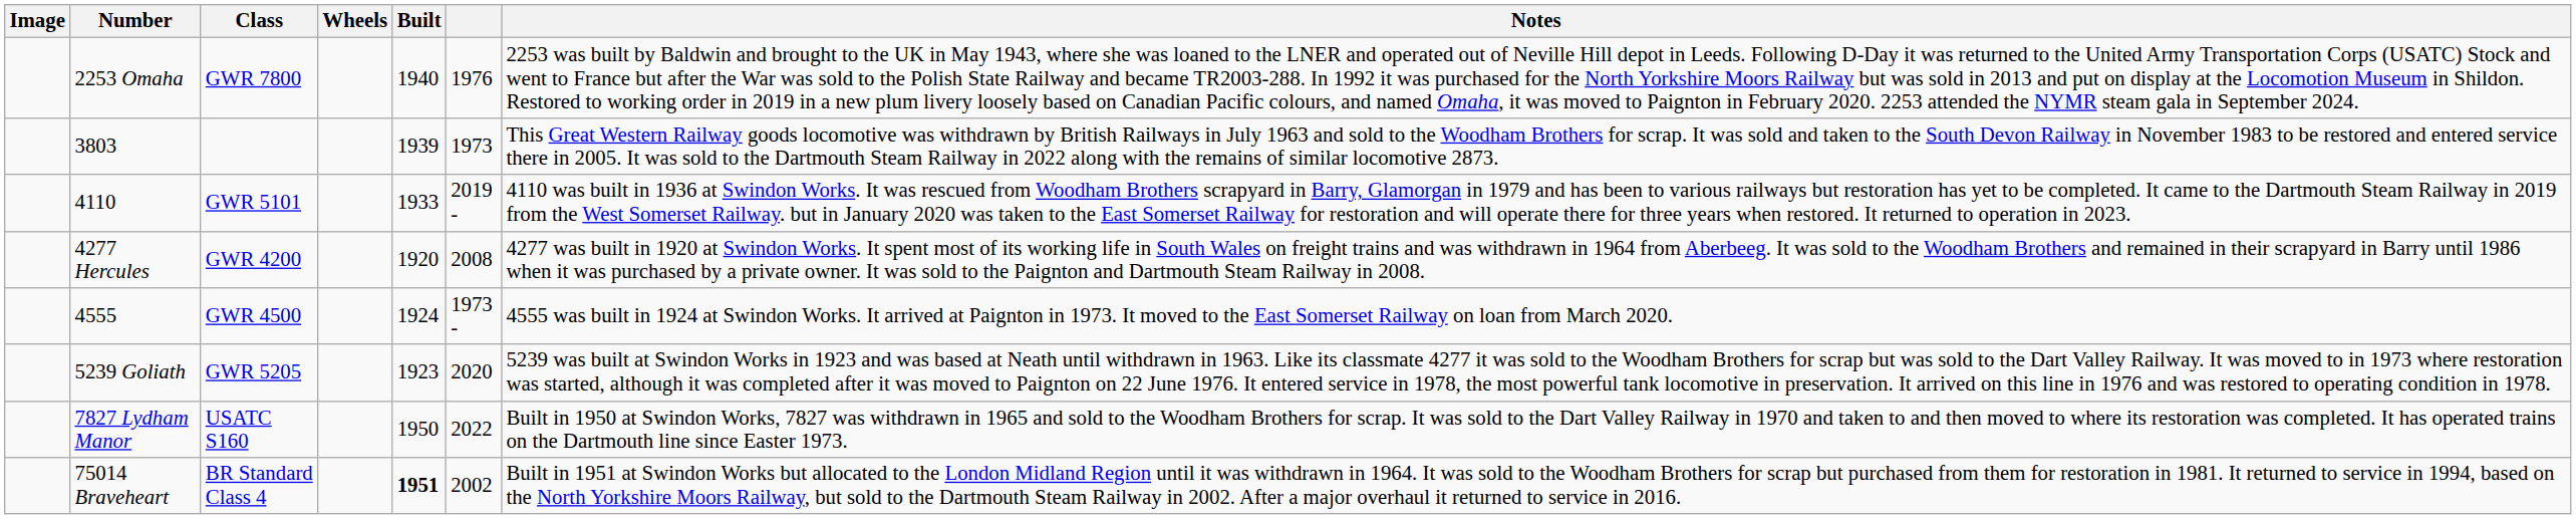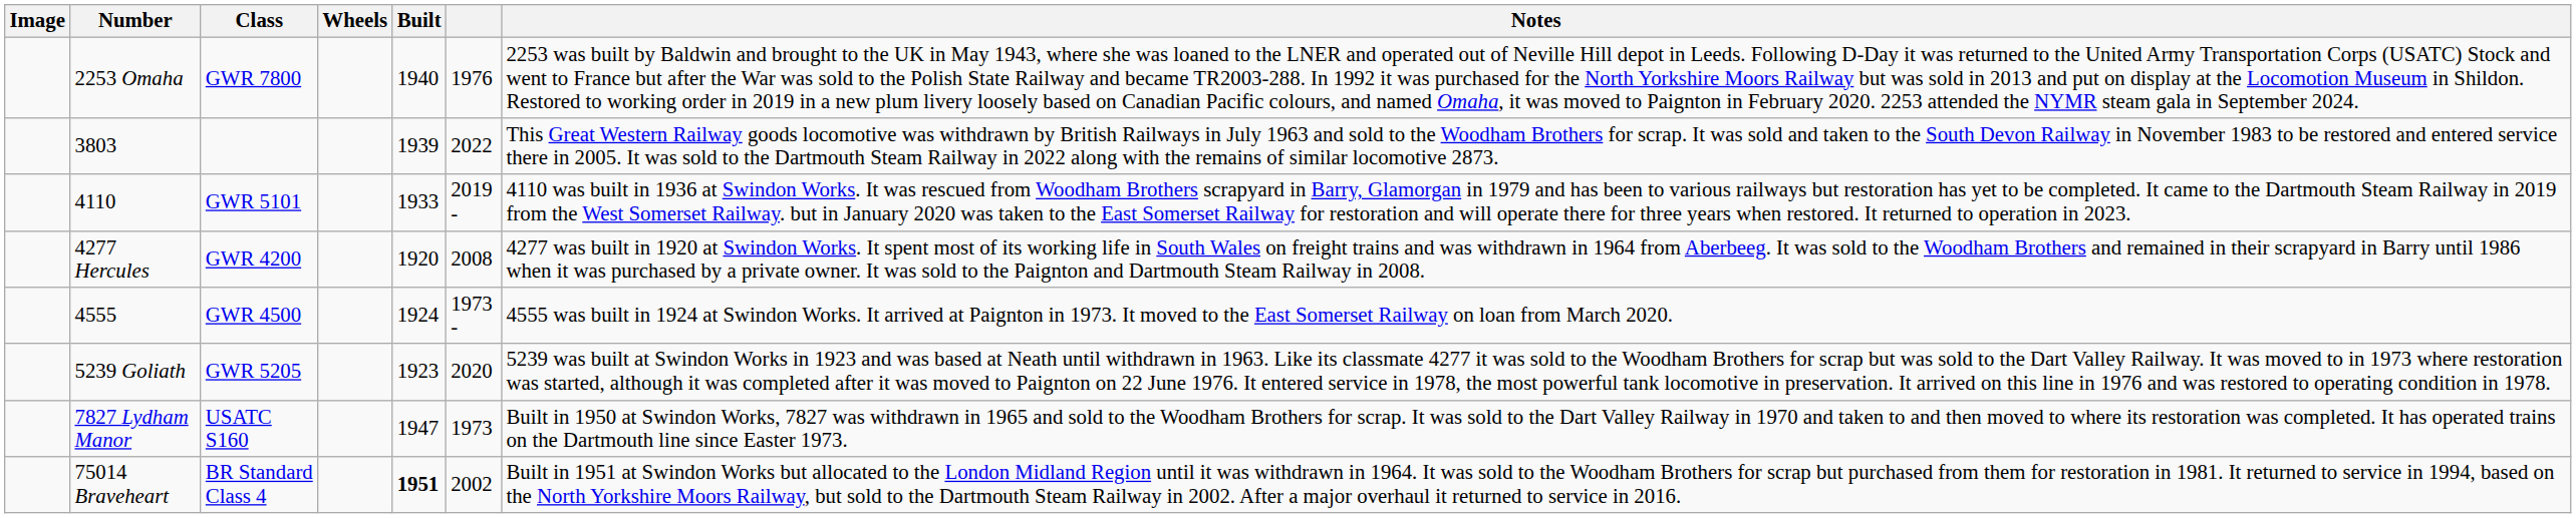3803 | column 6: 1973 -> 2022
7827 Lydham Manor | Built: 1950 -> 1947
7827 Lydham Manor | column 6: 2022 -> 1973
